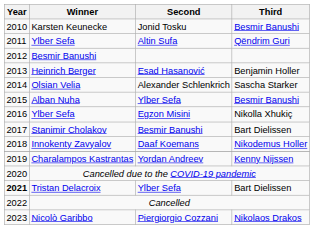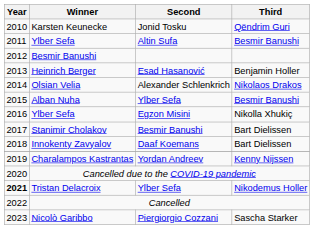Karsten Keunecke | Third: Besmir Banushi -> Qëndrim Guri
Ylber Sefa / Altin Sufa | Third: Qëndrim Guri -> Besmir Banushi
Olsian Velia | Third: Sascha Starker -> Nikolaos Drakos
Innokenty Zavyalov | Third: Nikodemus Holler -> Bart Dielissen
Tristan Delacroix | Third: Bart Dielissen -> Nikodemus Holler
Nicolò Garibbo | Third: Nikolaos Drakos -> Sascha Starker
